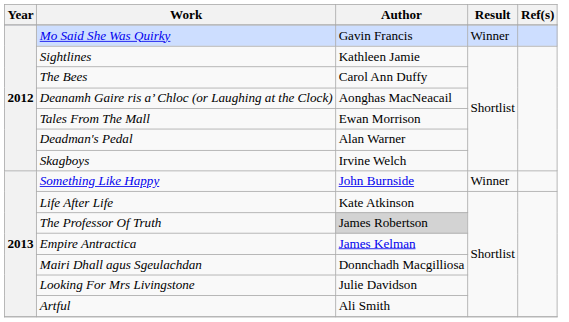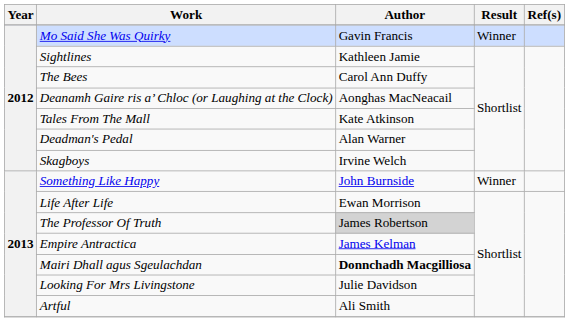Tales From The Mall | Author: Ewan Morrison -> Kate Atkinson
Life After Life | Author: Kate Atkinson -> Ewan Morrison
Mairi Dhall agus Sgeulachdan | Author: normal -> bold
